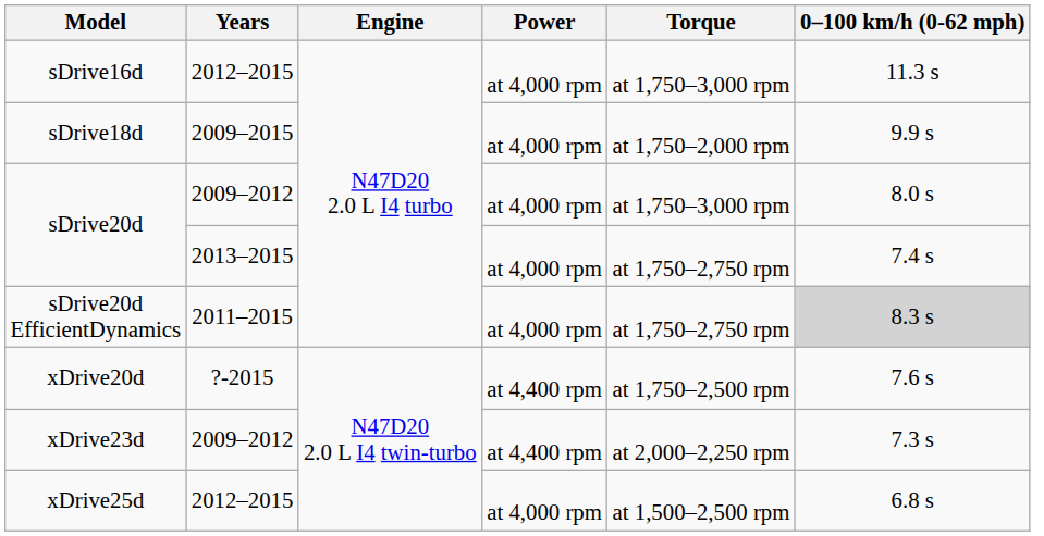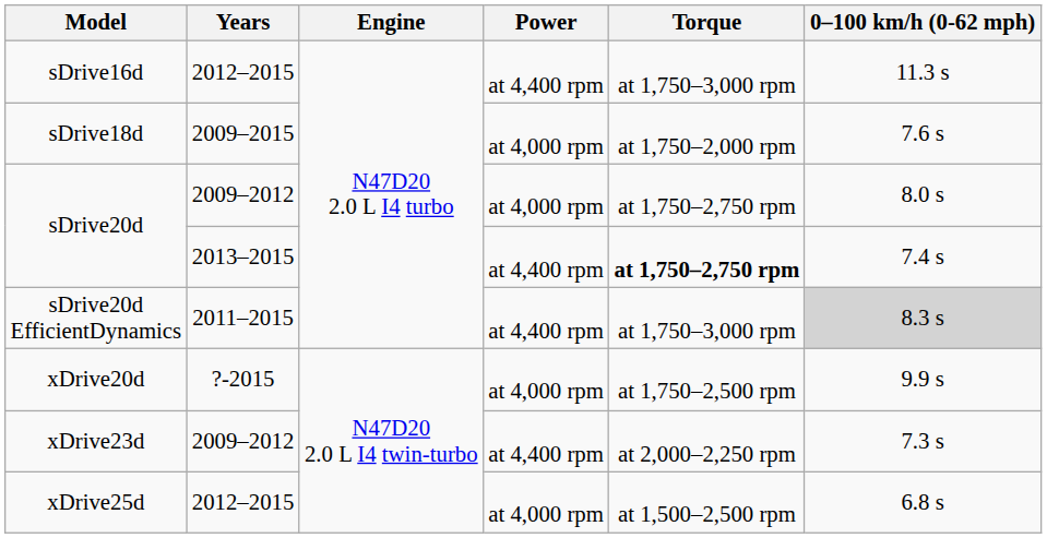sDrive16d | Power: at 4,000 rpm -> at 4,400 rpm
sDrive18d | 0–100 km/h (0-62 mph): 9.9 s -> 7.6 s
sDrive20d / 2009–2012 | Torque: at 1,750–3,000 rpm -> at 1,750–2,750 rpm
sDrive20d / 2013–2015 | Power: at 4,000 rpm -> at 4,400 rpm
sDrive20d / 2013–2015 | Torque: normal -> bold
sDrive20d EfficientDynamics | Power: at 4,000 rpm -> at 4,400 rpm
sDrive20d EfficientDynamics | Torque: at 1,750–2,750 rpm -> at 1,750–3,000 rpm
xDrive20d | Power: at 4,400 rpm -> at 4,000 rpm
xDrive20d | 0–100 km/h (0-62 mph): 7.6 s -> 9.9 s
